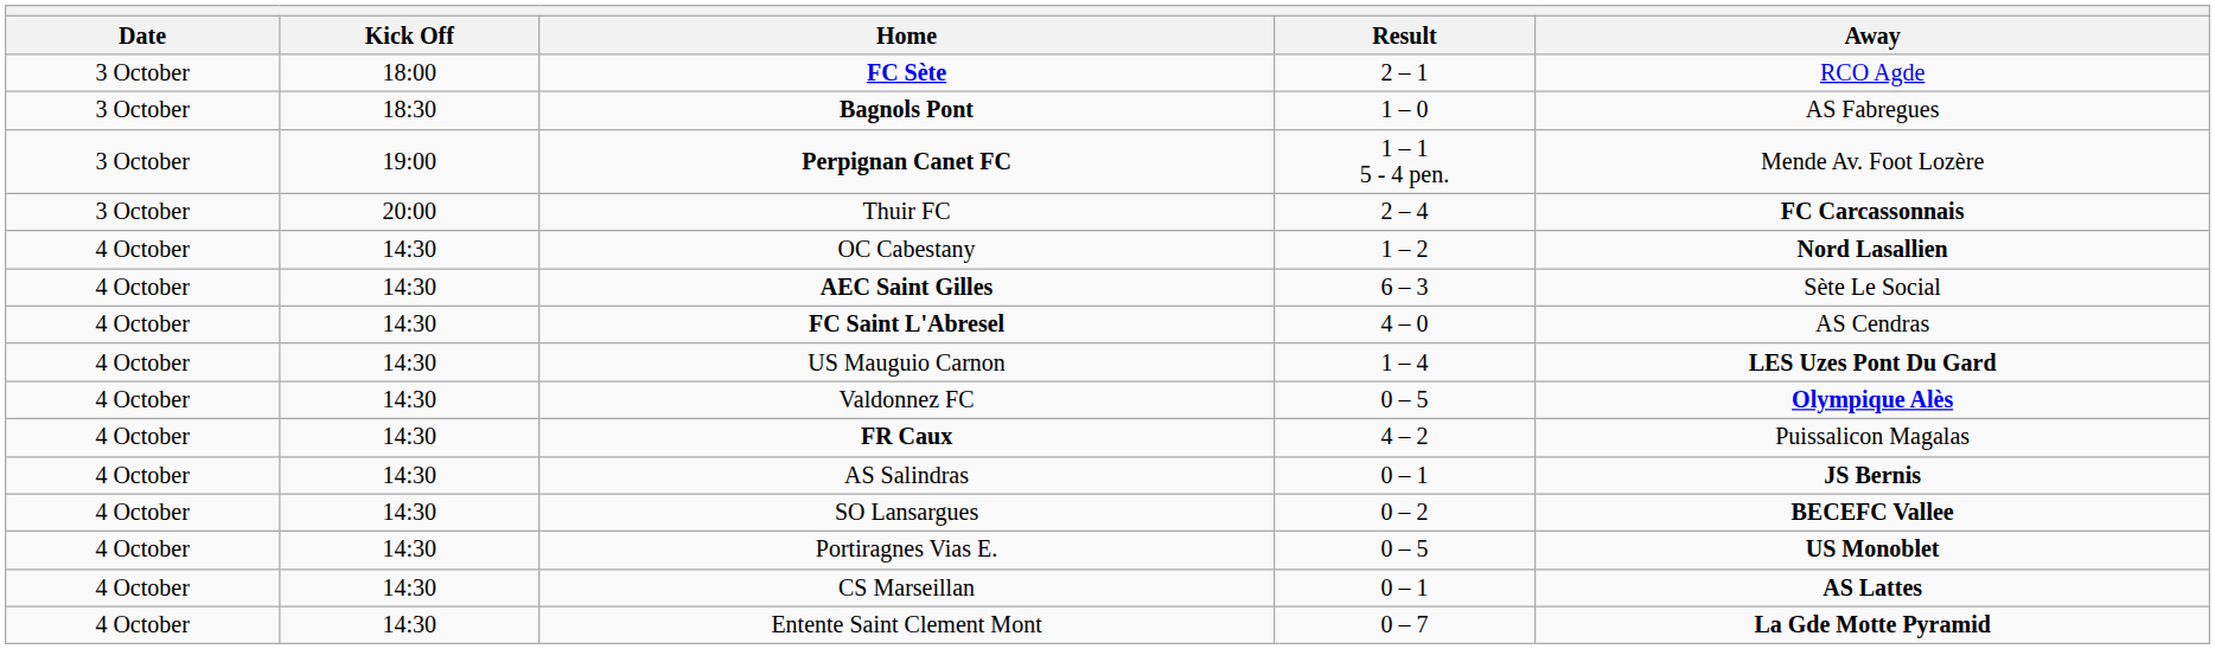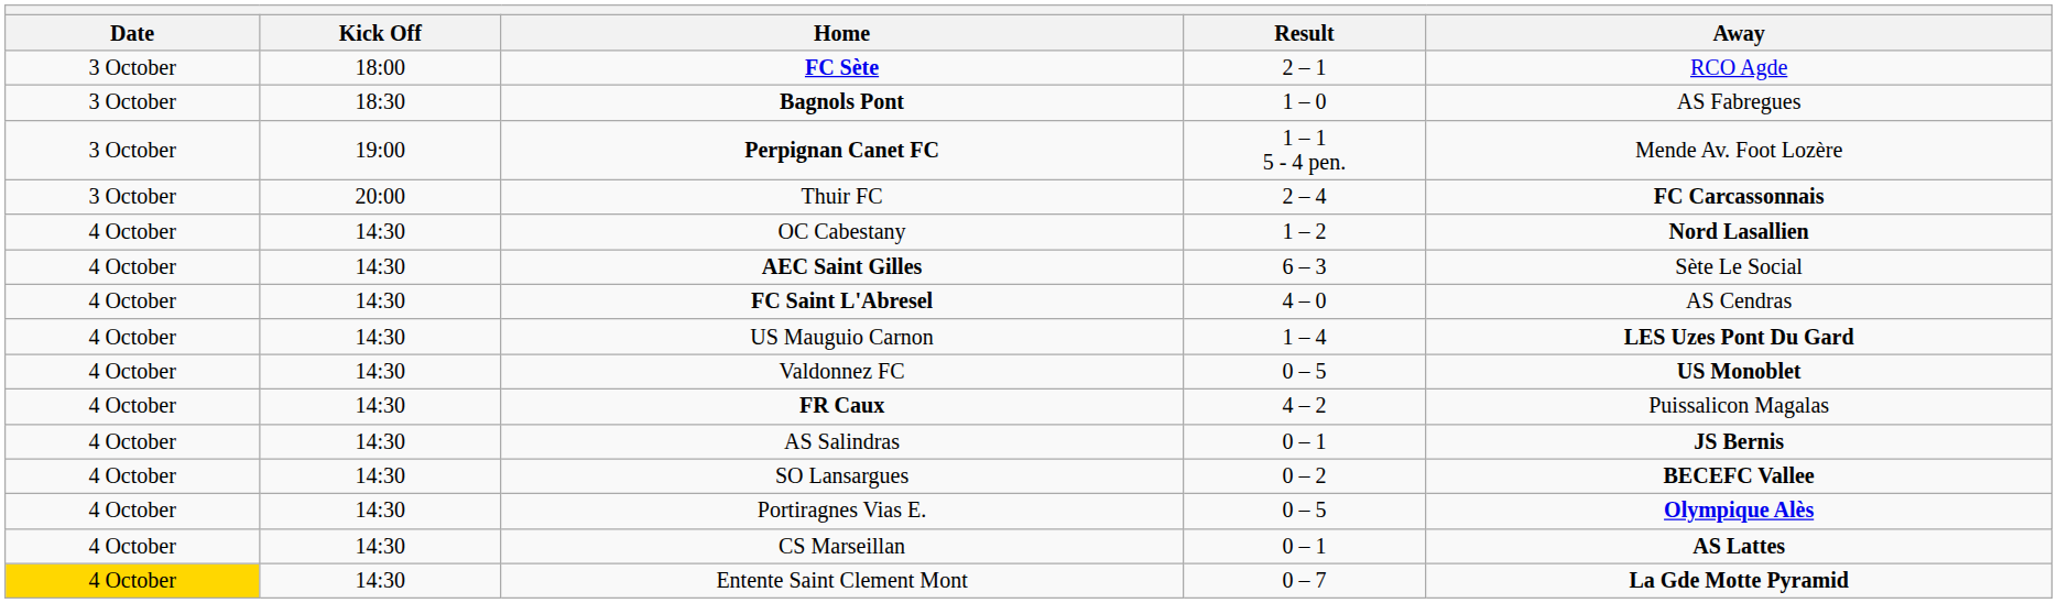Valdonnez FC | Away: Olympique Alès -> US Monoblet
Portiragnes Vias E. | Away: US Monoblet -> Olympique Alès
Entente Saint Clement Mont | Date: no background -> gold background
